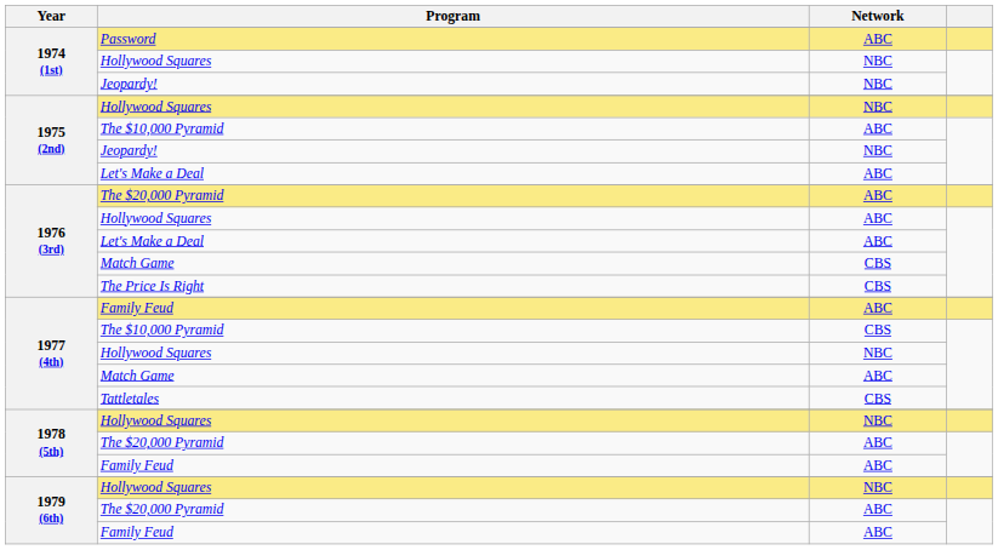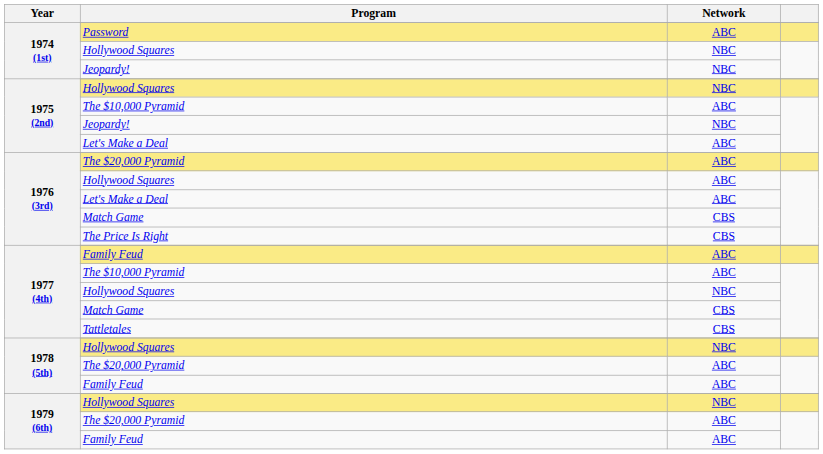1977 (4th) / The $10,000 Pyramid | Network: CBS -> ABC
1977 (4th) / Match Game | Network: ABC -> CBS
